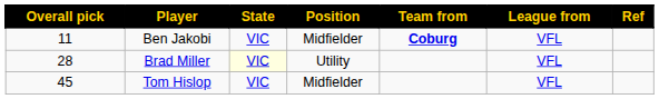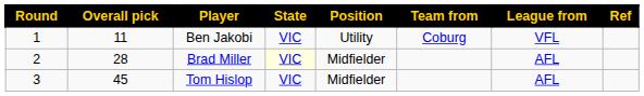+ column: Round | 1 | 2 | 3
Ben Jakobi | Position: Midfielder -> Utility
Ben Jakobi | Team from: bold -> normal
Brad Miller | Position: Utility -> Midfielder
Brad Miller | League from: VFL -> AFL
Tom Hislop | League from: VFL -> AFL
